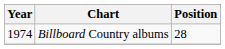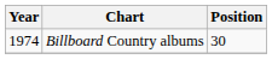Billboard Country albums | Position: 28 -> 30
